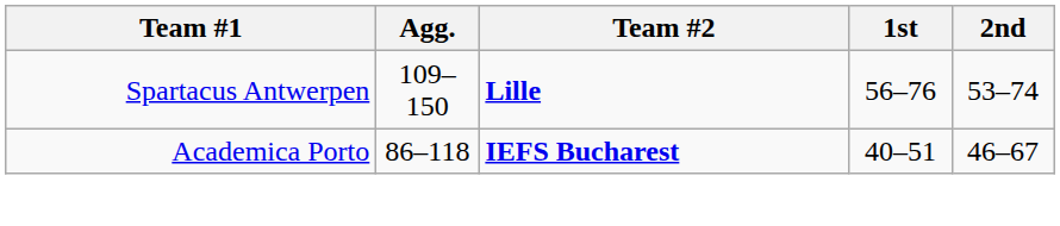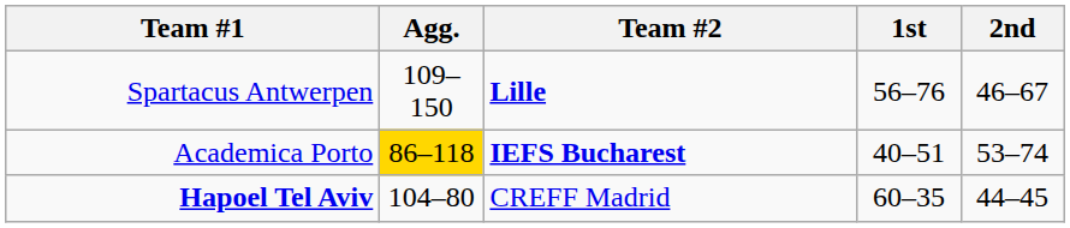Spartacus Antwerpen | 2nd: 53–74 -> 46–67
Academica Porto | Agg.: no background -> gold background
Academica Porto | 2nd: 46–67 -> 53–74
+ row: Hapoel Tel Aviv | 104–80 | CREFF Madrid | 60–35 | 44–45
